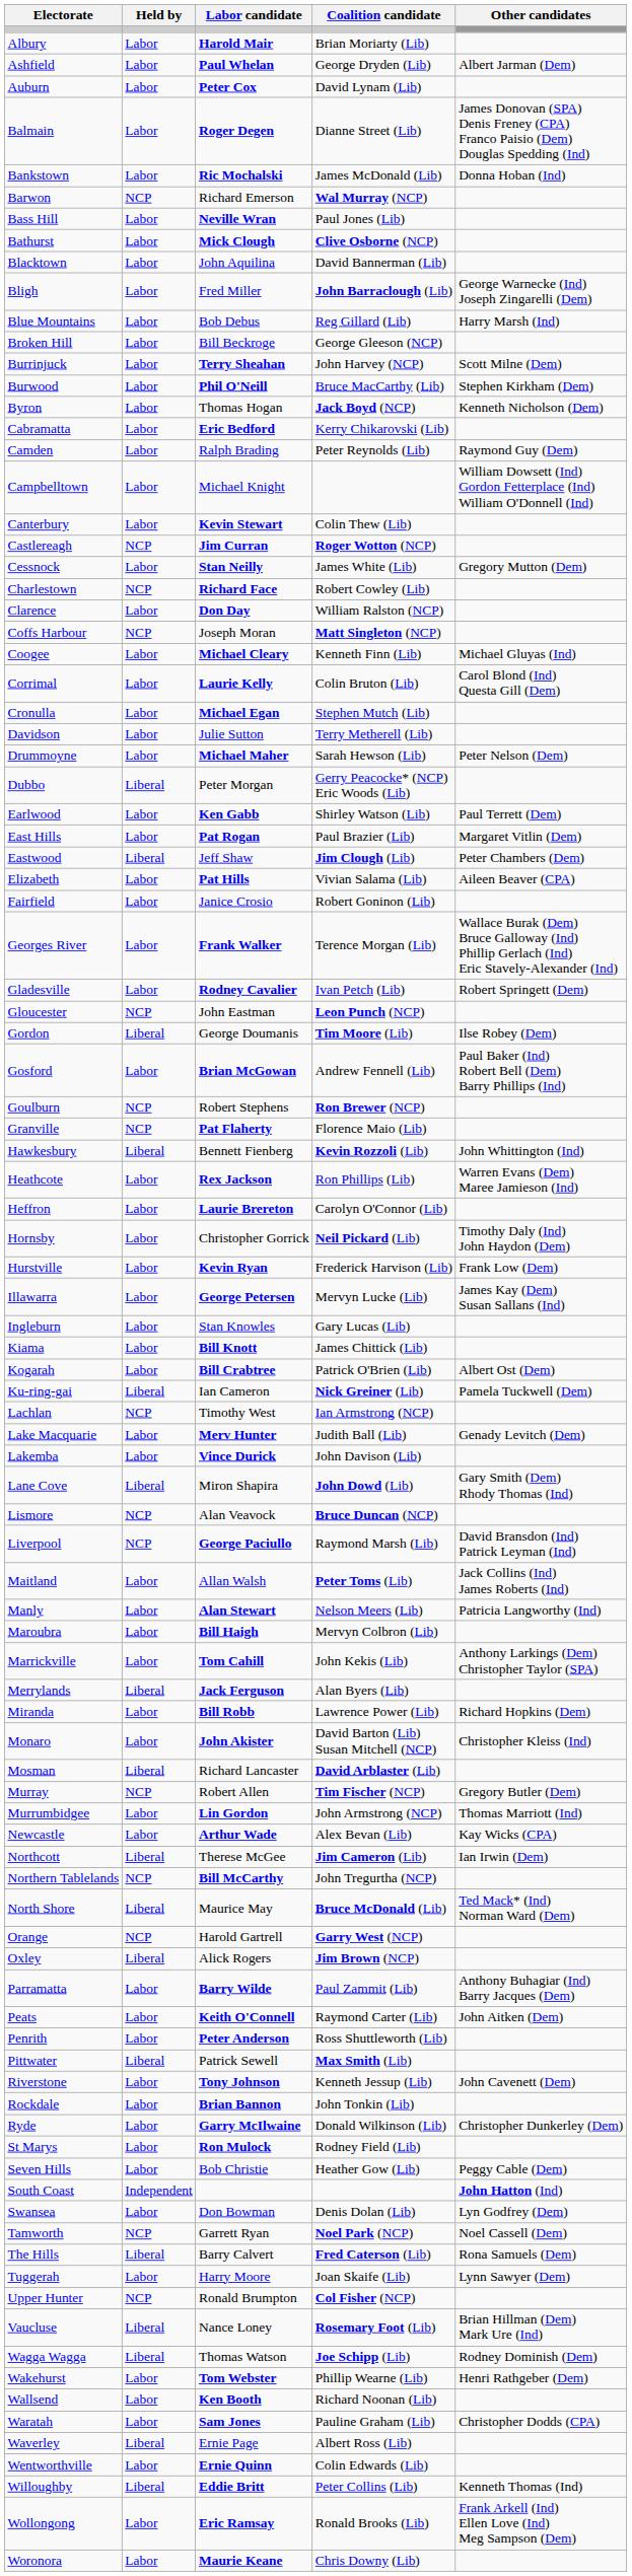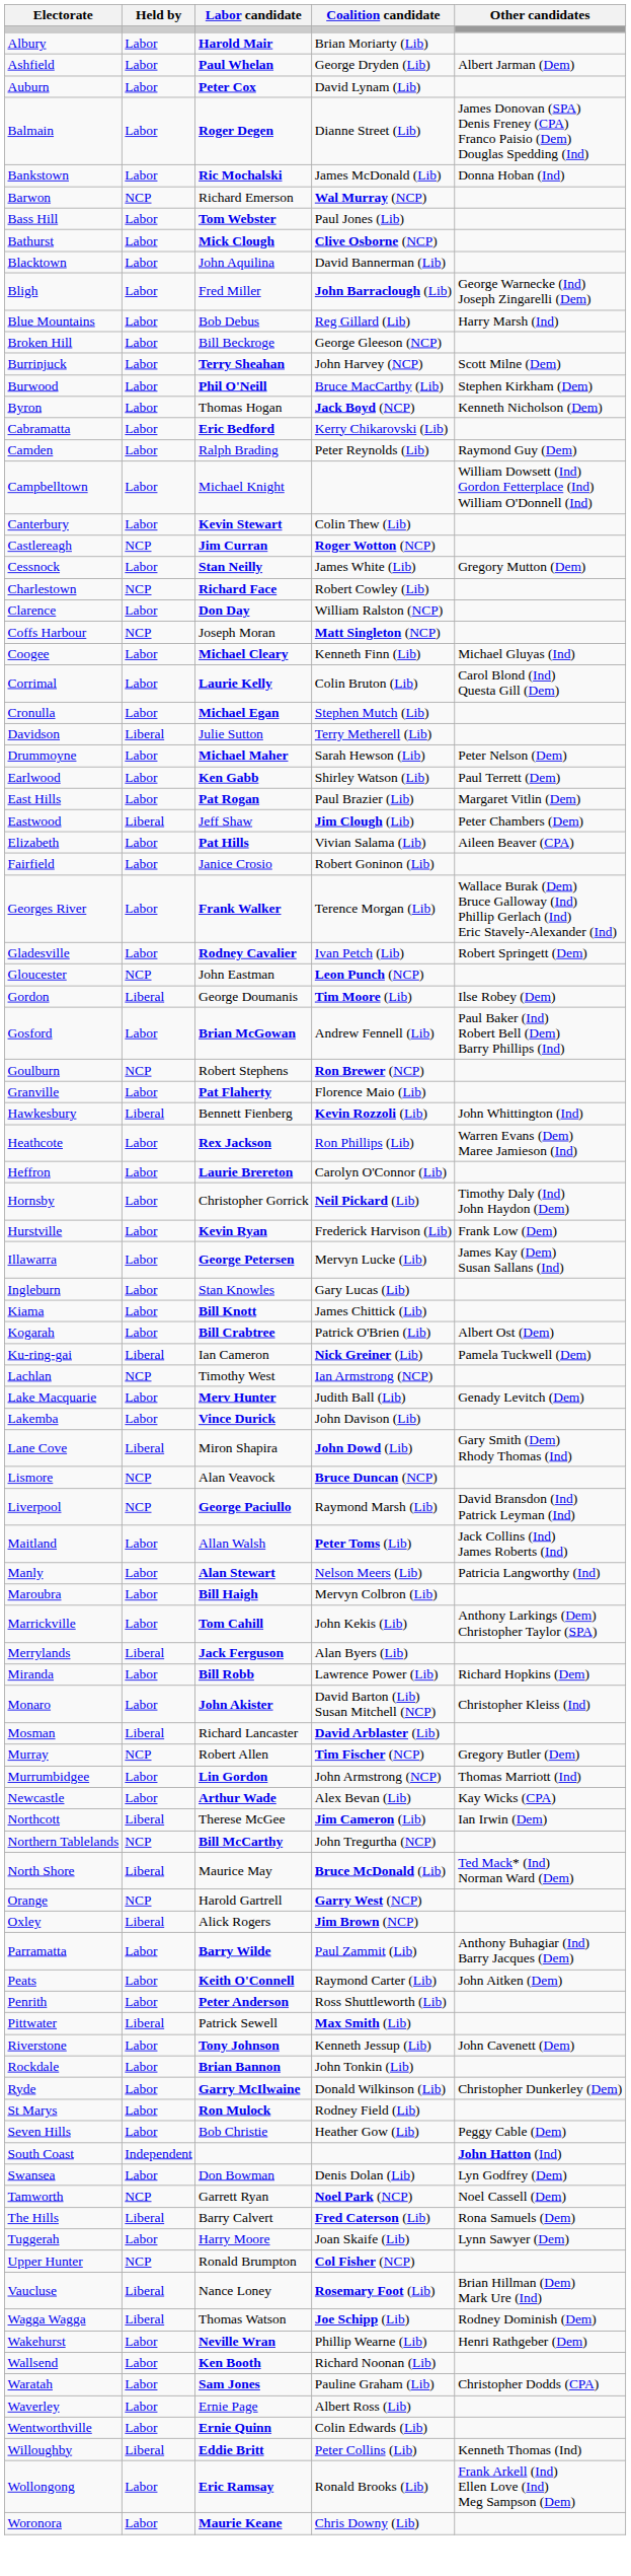Bass Hill | Labor candidate: Neville Wran -> Tom Webster
Davidson | Held by: Labor -> Liberal
- row: Dubbo | Liberal | Peter Morgan | Gerry Peacocke* (NCP) Eric Woods (Lib)
Granville | Held by: NCP -> Labor
Wakehurst | Labor candidate: Tom Webster -> Neville Wran
Waverley | Held by: Liberal -> Labor
